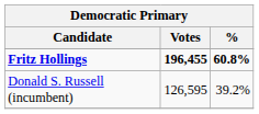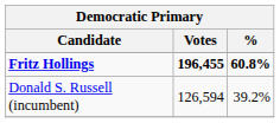Donald S. Russell (incumbent) | Votes: 126,595 -> 126,594
